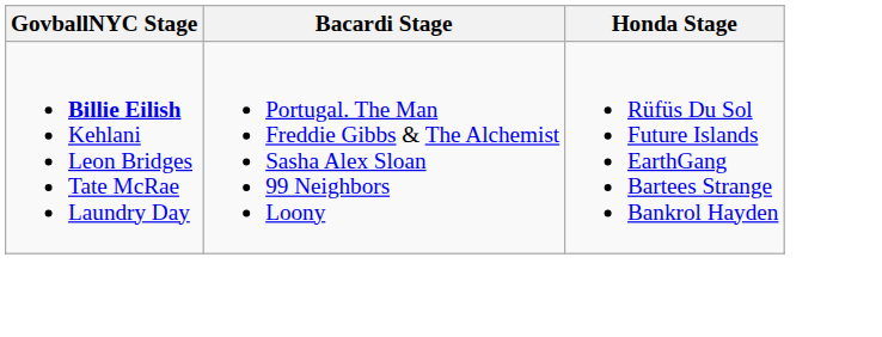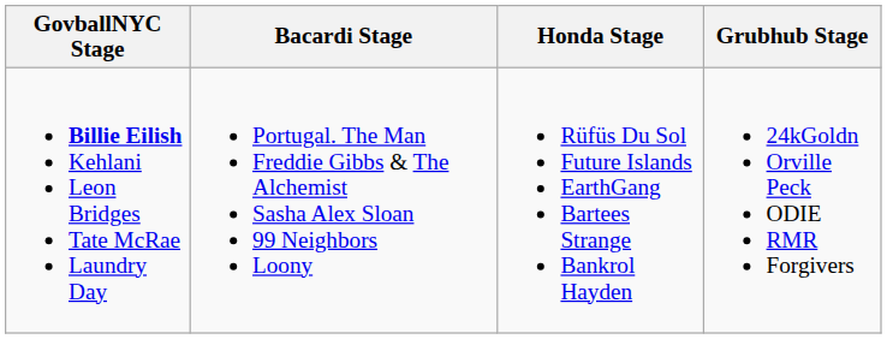+ column: Grubhub Stage | 24kGoldn Orville Peck ODIE RMR Forgivers
